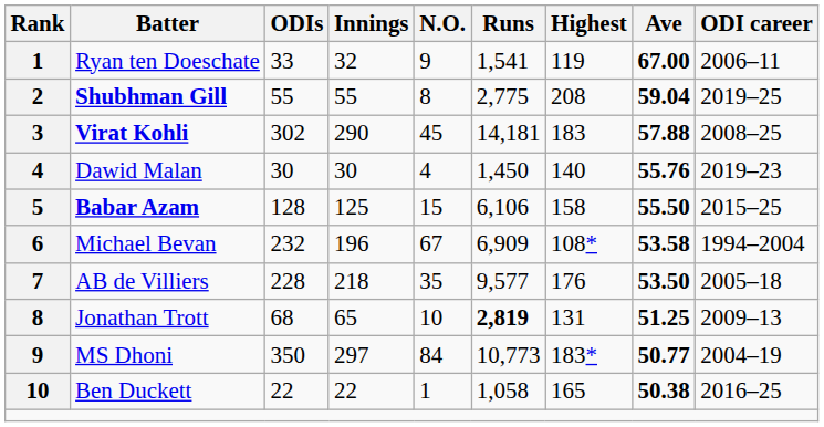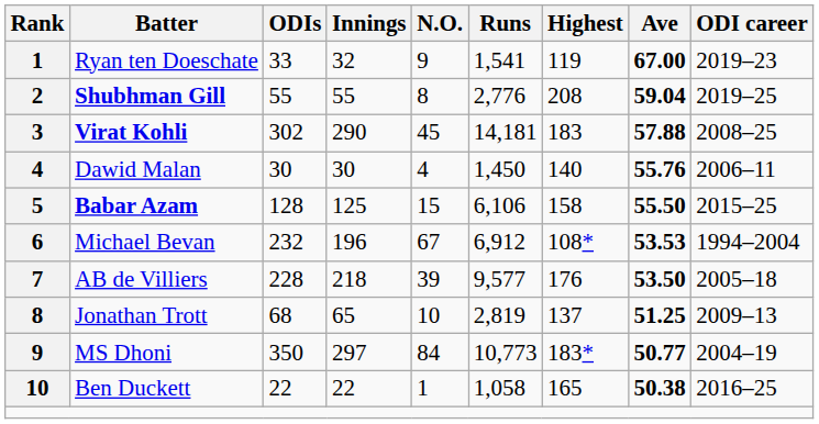Ryan ten Doeschate | ODI career: 2006–11 -> 2019–23
Shubhman Gill | Runs: 2,775 -> 2,776
Dawid Malan | ODI career: 2019–23 -> 2006–11
Michael Bevan | Runs: 6,909 -> 6,912
Michael Bevan | Ave: 53.58 -> 53.53
AB de Villiers | N.O.: 35 -> 39
Jonathan Trott | Runs: bold -> normal
Jonathan Trott | Highest: 131 -> 137
